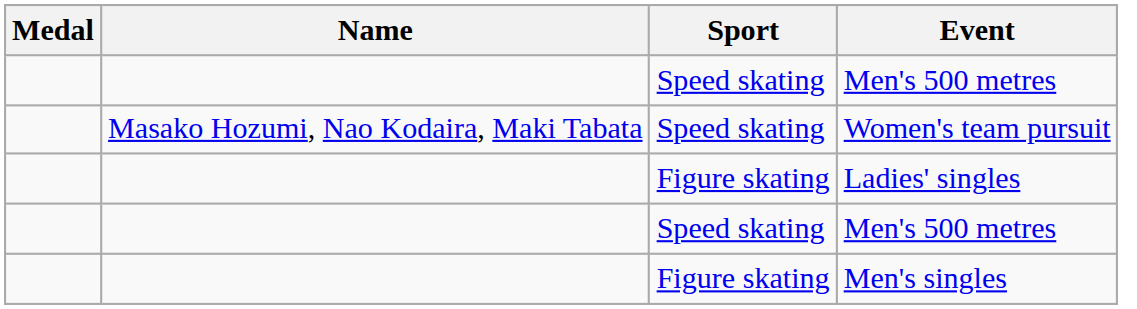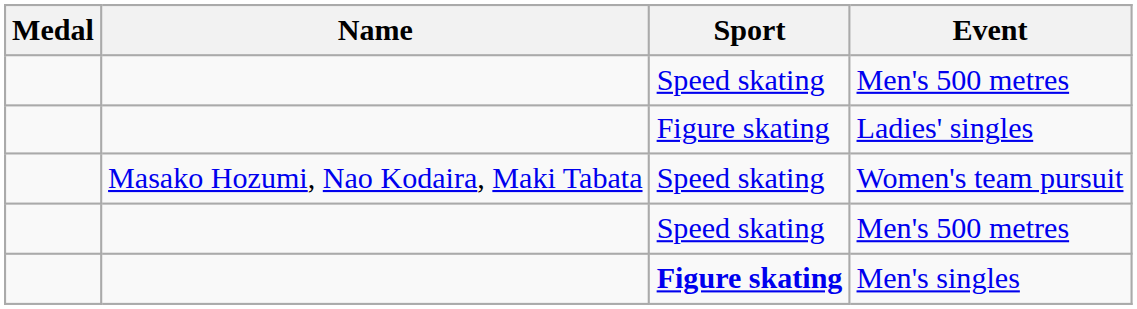rows swapped: Ladies' singles <-> Women's team pursuit
Men's singles | Sport: normal -> bold
